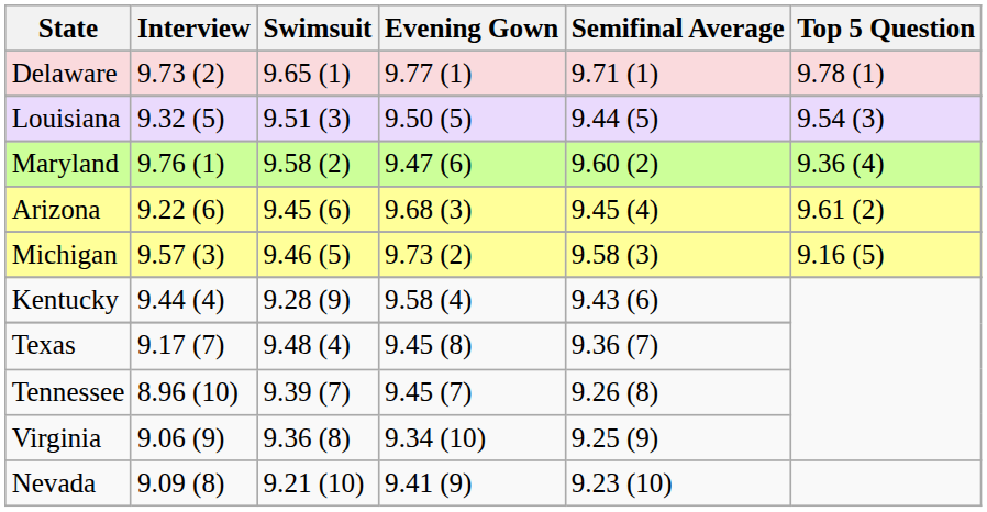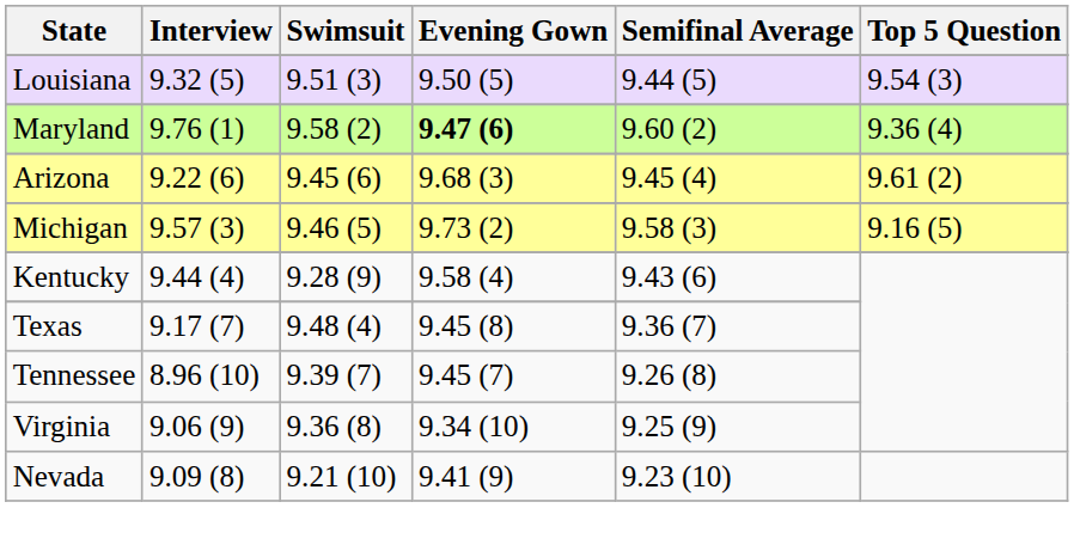- row: Delaware | 9.73 (2) | 9.65 (1) | 9.77 (1) | 9.71 (1) | 9.78 (1)
Maryland | Evening Gown: normal -> bold
